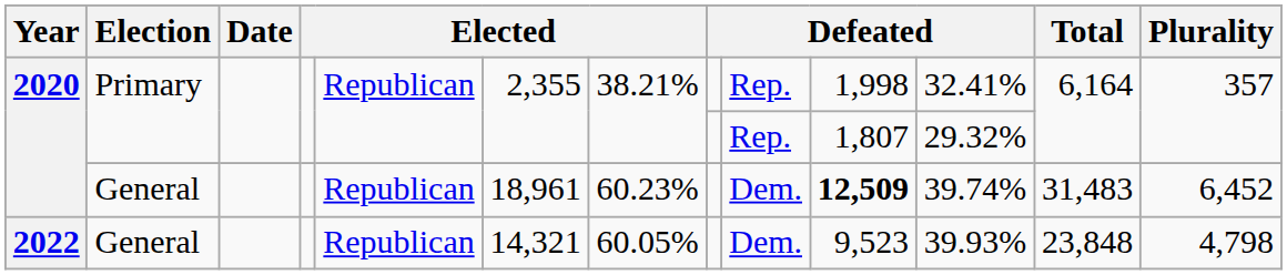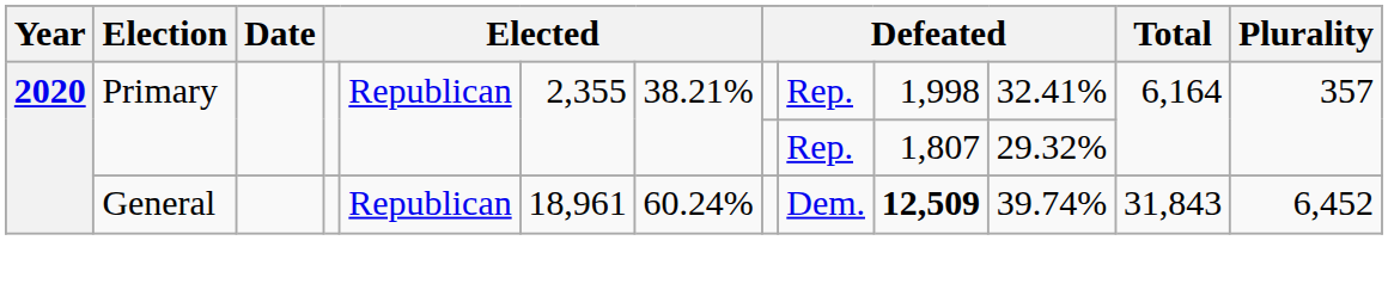2020 / General | column 7: 60.23% -> 60.24%
2020 / General | Total: 31,483 -> 31,843
- row: 2022 | General | Republican | 14,321 | 60.05% | Dem. | 9,523 | 39.93% | 23,848 | 4,798
